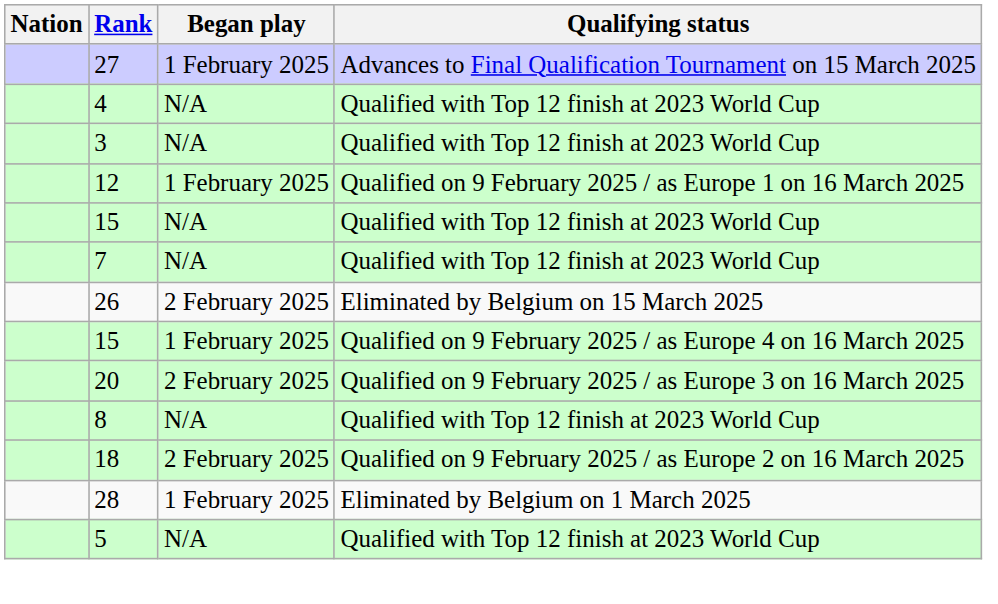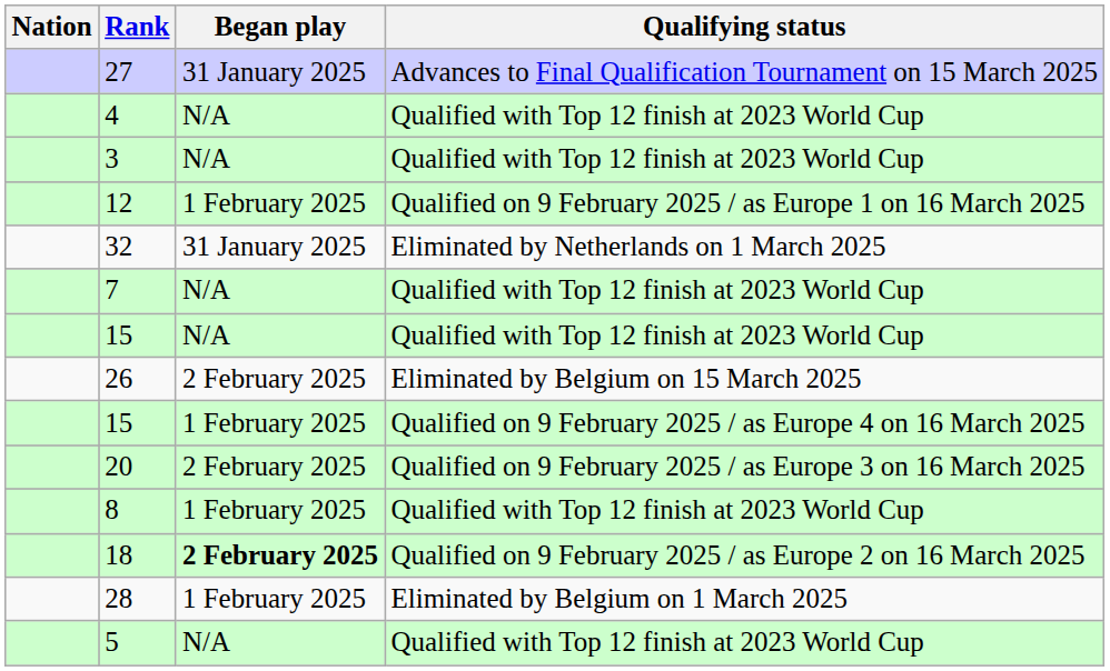27 | Began play: 1 February 2025 -> 31 January 2025
+ row: 32 | 31 January 2025 | Eliminated by Netherlands on 1 March 2025
rows swapped: 7 <-> 15 / Qualified with Top 12 finish at 2023 World Cup
8 | Began play: N/A -> 1 February 2025
18 | Began play: normal -> bold
